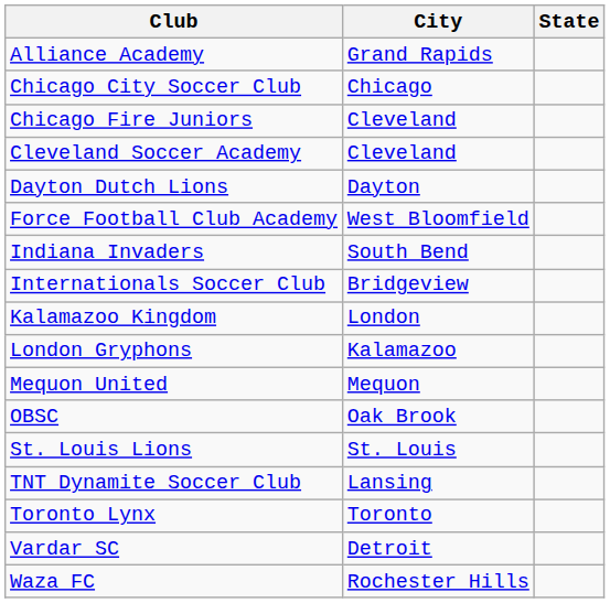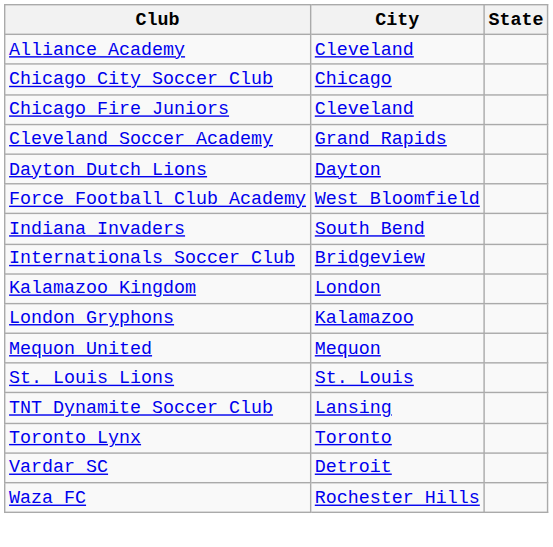Alliance Academy | City: Grand Rapids -> Cleveland
Cleveland Soccer Academy | City: Cleveland -> Grand Rapids
- row: OBSC | Oak Brook
